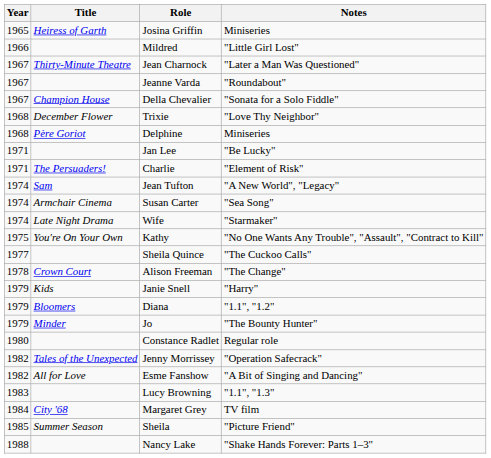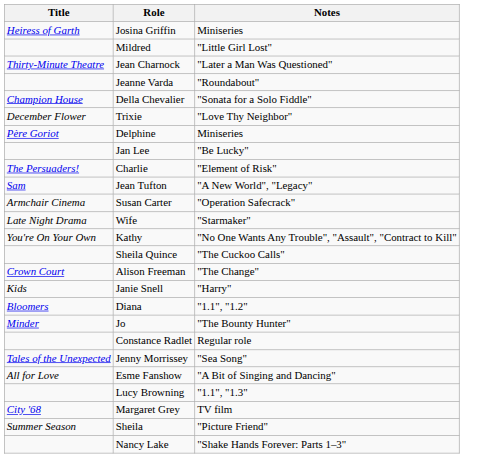- column: Year | 1965 | 1966 | 1967 | 1967 | 1967 | 1968 | 1968 | 1971 | 1971 | 1974 | 1974 | 1974 | 1975 | 1977 | 1978 | 1979 | 1979 | 1979 | 1980 | 1982 | 1982 | 1983 | 1984 | 1985 | 1988
Susan Carter | Notes: "Sea Song" -> "Operation Safecrack"
Jenny Morrissey | Notes: "Operation Safecrack" -> "Sea Song"
